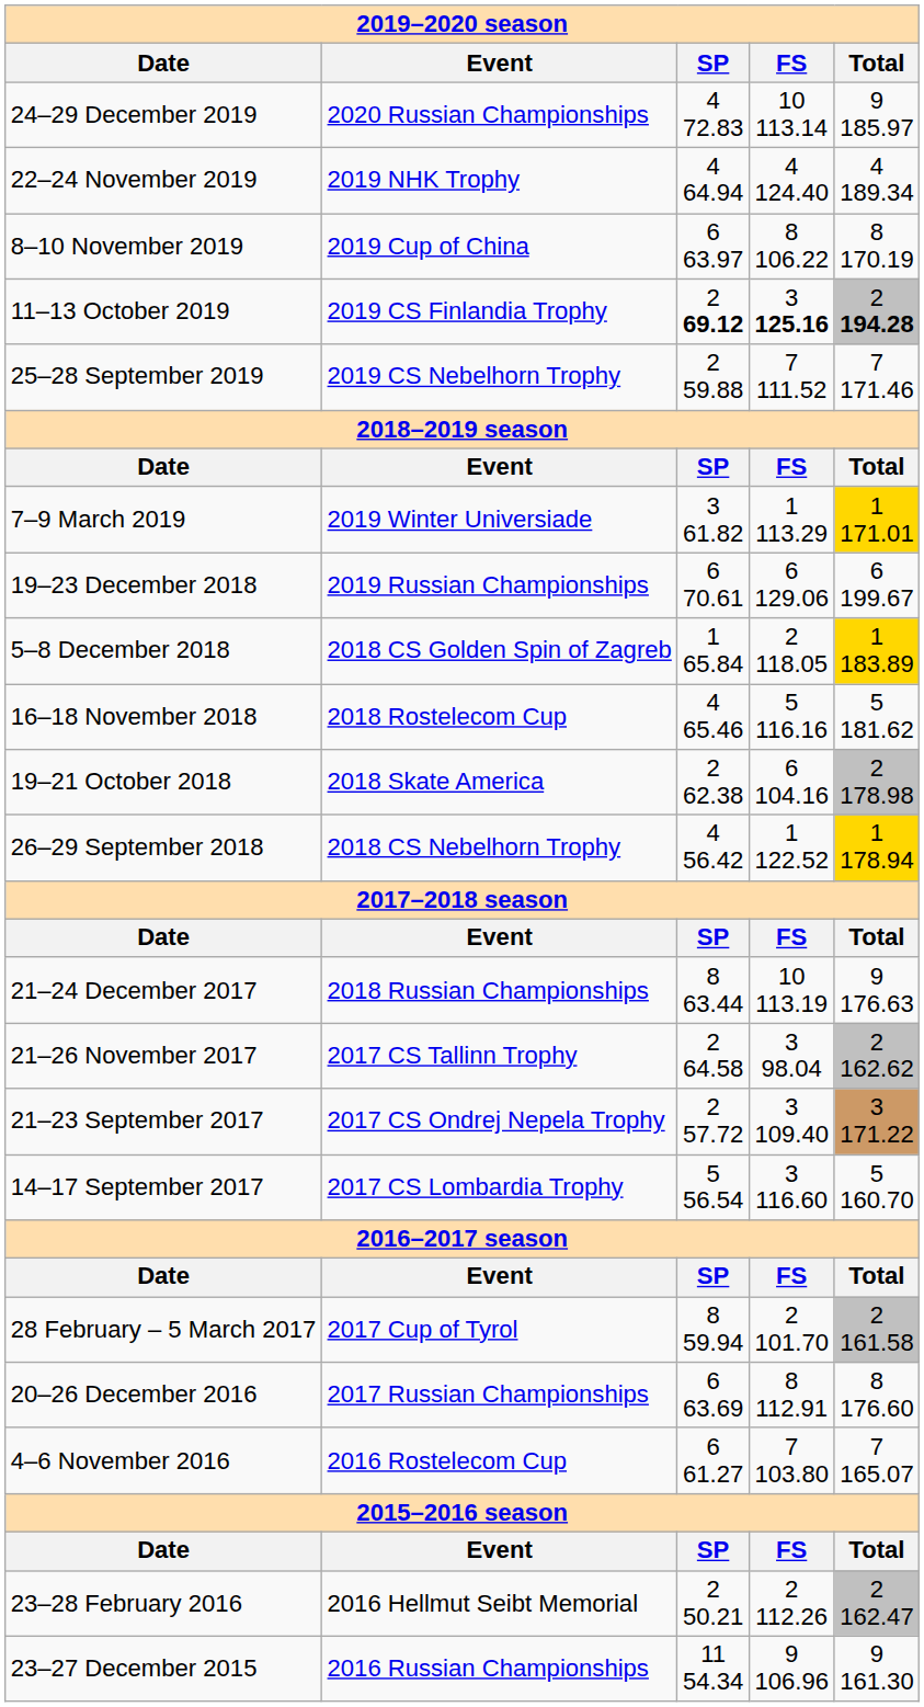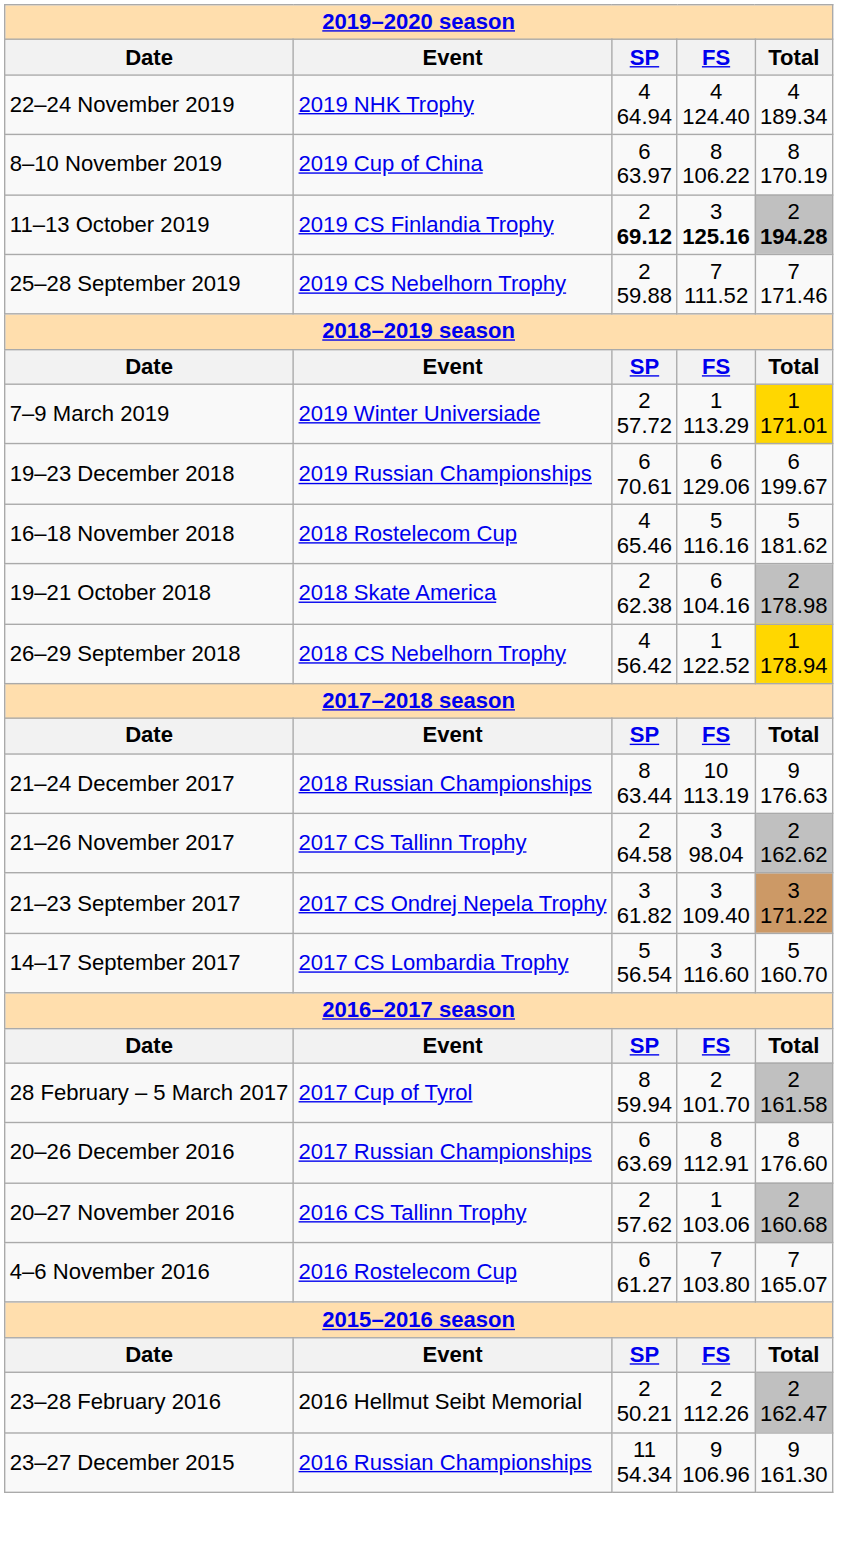- row: 24–29 December 2019 | 2020 Russian Championships | 4 72.83 | 10 113.14 | 9 185.97
7–9 March 2019 | column 3: 3 61.82 -> 2 57.72
- row: 5–8 December 2018 | 2018 CS Golden Spin of Zagreb | 1 65.84 | 2 118.05 | 1 183.89
21–23 September 2017 | column 3: 2 57.72 -> 3 61.82
+ row: 20–27 November 2016 | 2016 CS Tallinn Trophy | 2 57.62 | 1 103.06 | 2 160.68
